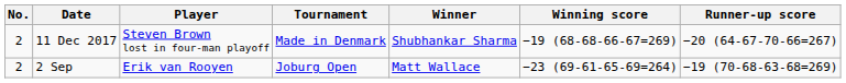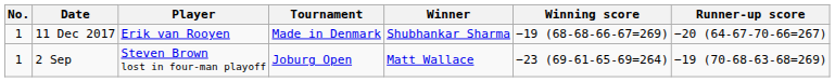11 Dec 2017 | No.: 2 -> 1
11 Dec 2017 | Player: Steven Brown lost in four-man playoff -> Erik van Rooyen
2 Sep | No.: 2 -> 1
2 Sep | Player: Erik van Rooyen -> Steven Brown lost in four-man playoff
